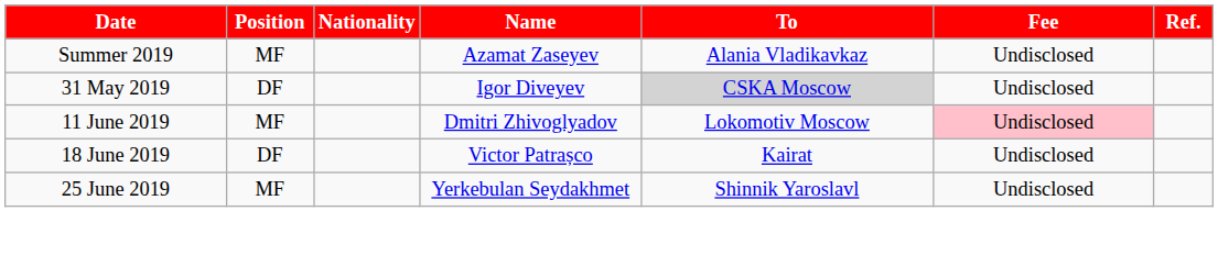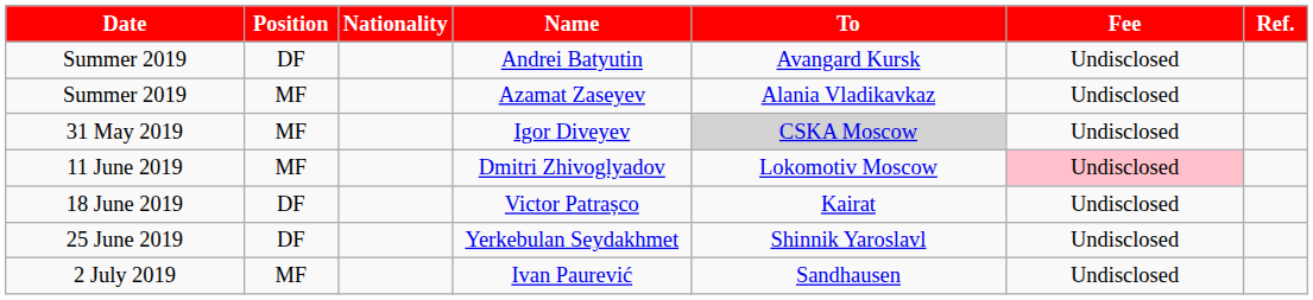+ row: Summer 2019 | DF | Andrei Batyutin | Avangard Kursk | Undisclosed
Igor Diveyev | Position: DF -> MF
Yerkebulan Seydakhmet | Position: MF -> DF
+ row: 2 July 2019 | MF | Ivan Paurević | Sandhausen | Undisclosed
